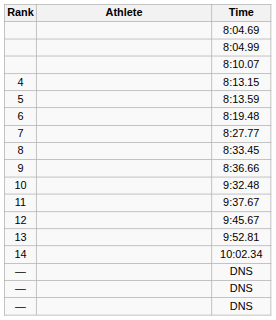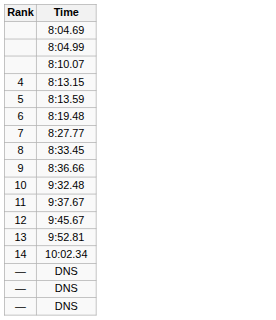- column: Athlete
